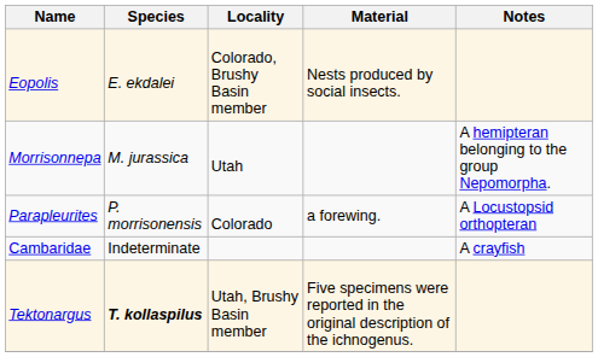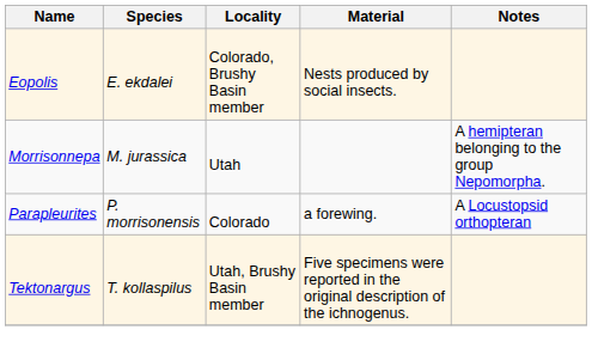- row: Cambaridae | Indeterminate | A crayfish
Tektonargus | Species: bold -> normal
